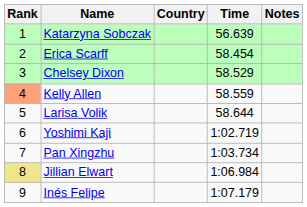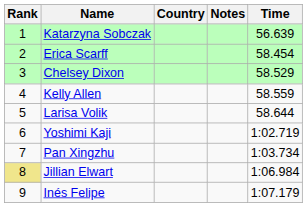columns swapped: Time <-> Notes
Kelly Allen | Rank: lightsalmon background -> no background
